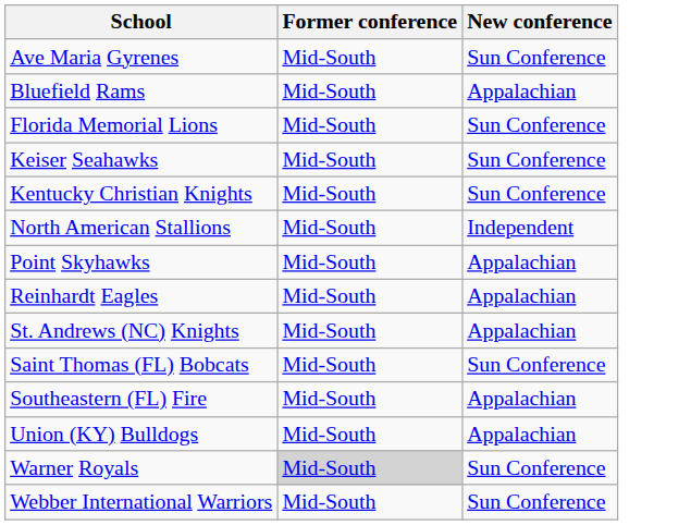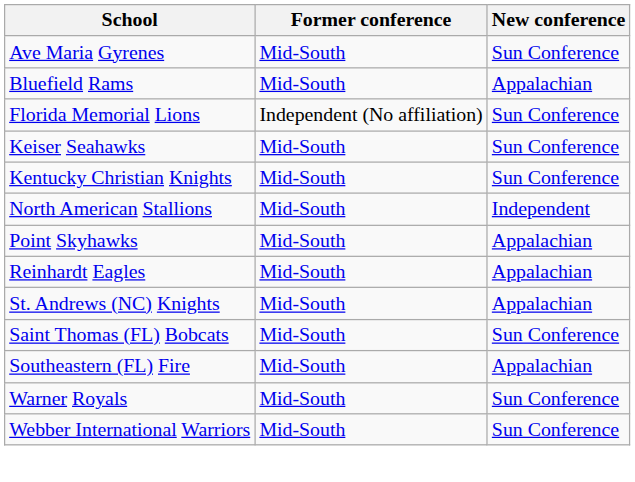Florida Memorial Lions | Former conference: Mid-South -> Independent (No affiliation)
- row: Union (KY) Bulldogs | Mid-South | Appalachian
Warner Royals | Former conference: lightgrey background -> no background
